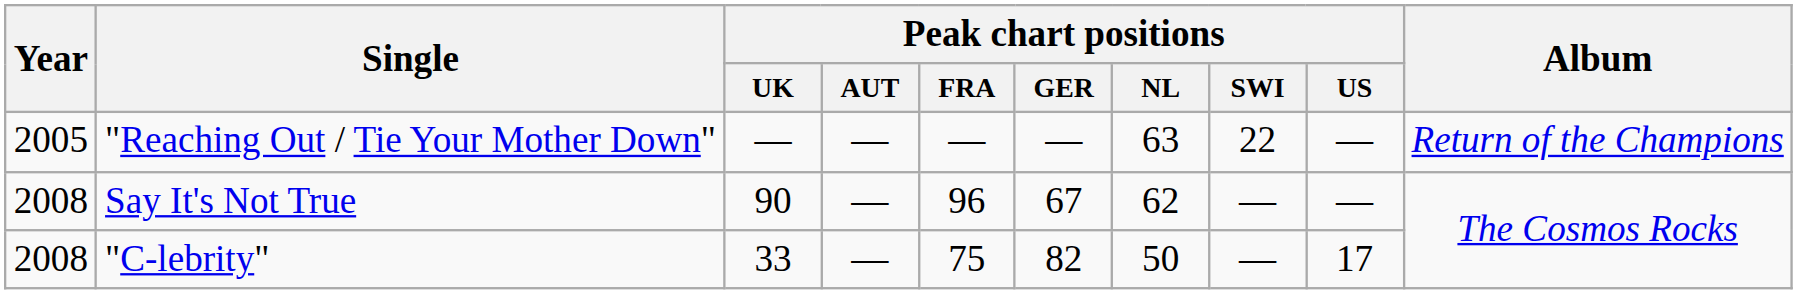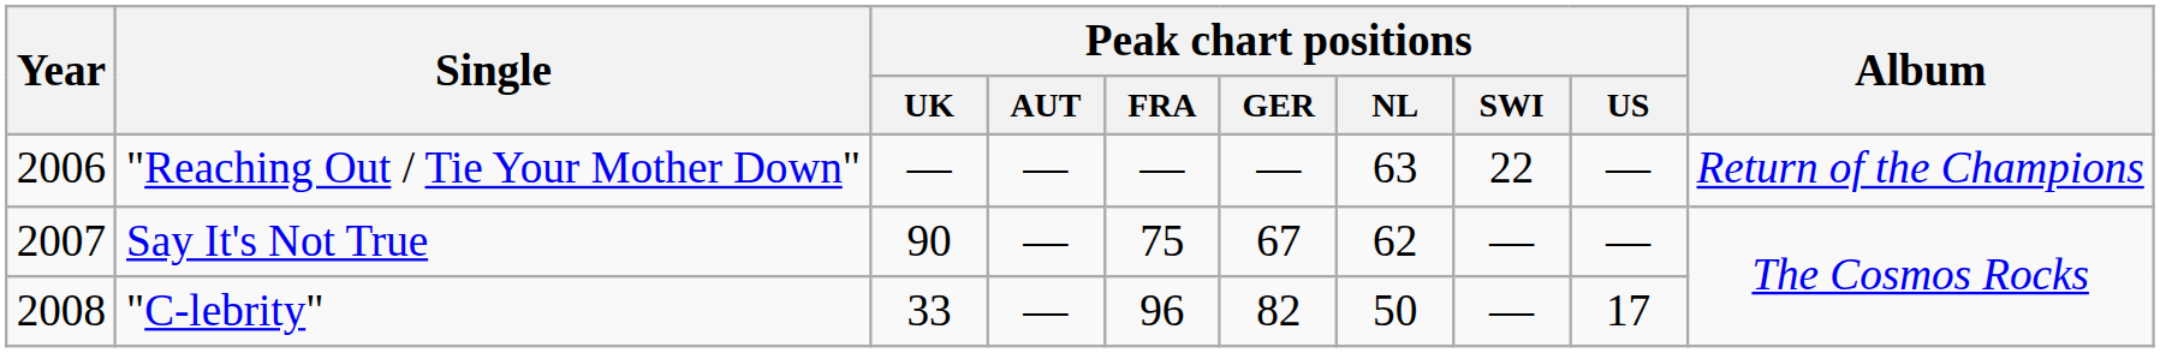"Reaching Out / Tie Your Mother Down" | Year: 2005 -> 2006
Say It's Not True | Year: 2008 -> 2007
Say It's Not True | Peak chart positions / FRA: 96 -> 75
"C-lebrity" | Peak chart positions / FRA: 75 -> 96
